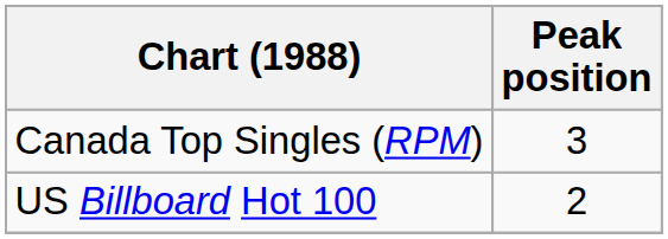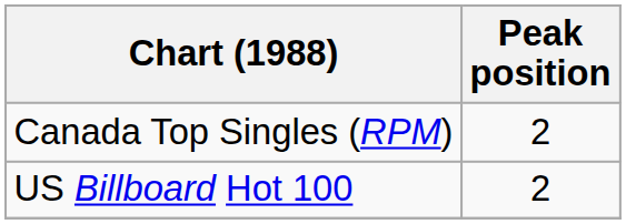Canada Top Singles (RPM) | Peak position: 3 -> 2
